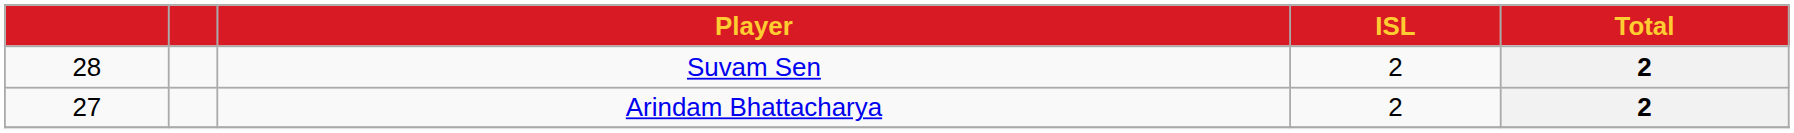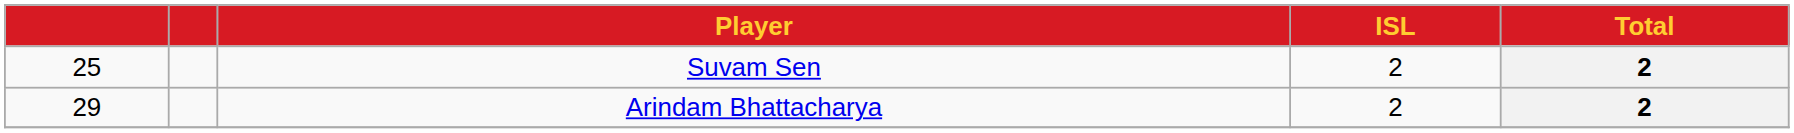Suvam Sen | column 1: 28 -> 25
Arindam Bhattacharya | column 1: 27 -> 29
